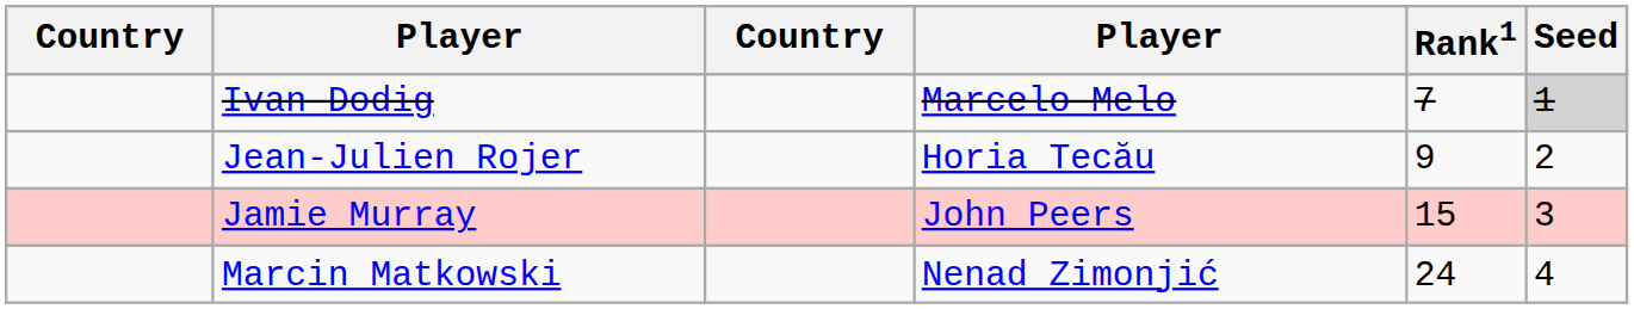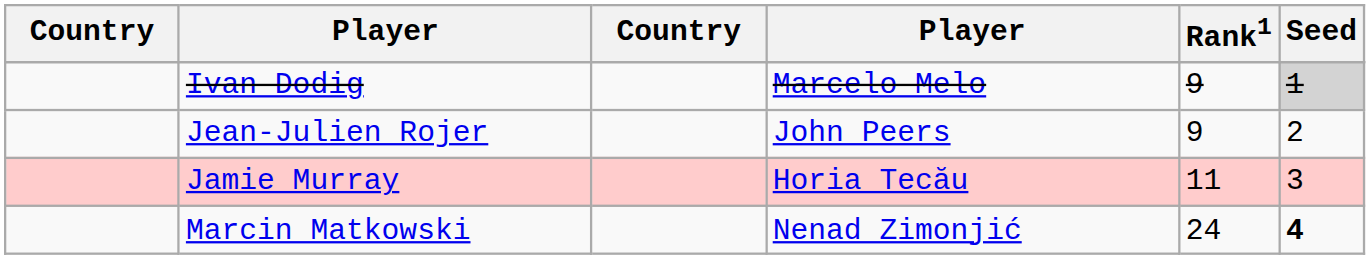Ivan Dodig | Rank1: 7 -> 9
Jean-Julien Rojer | column 4: Horia Tecău -> John Peers
Jamie Murray | column 4: John Peers -> Horia Tecău
Jamie Murray | Rank1: 15 -> 11
Marcin Matkowski | Seed: normal -> bold
